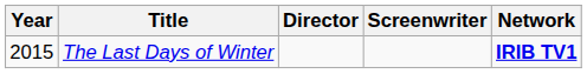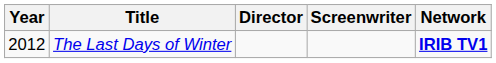The Last Days of Winter | Year: 2015 -> 2012
